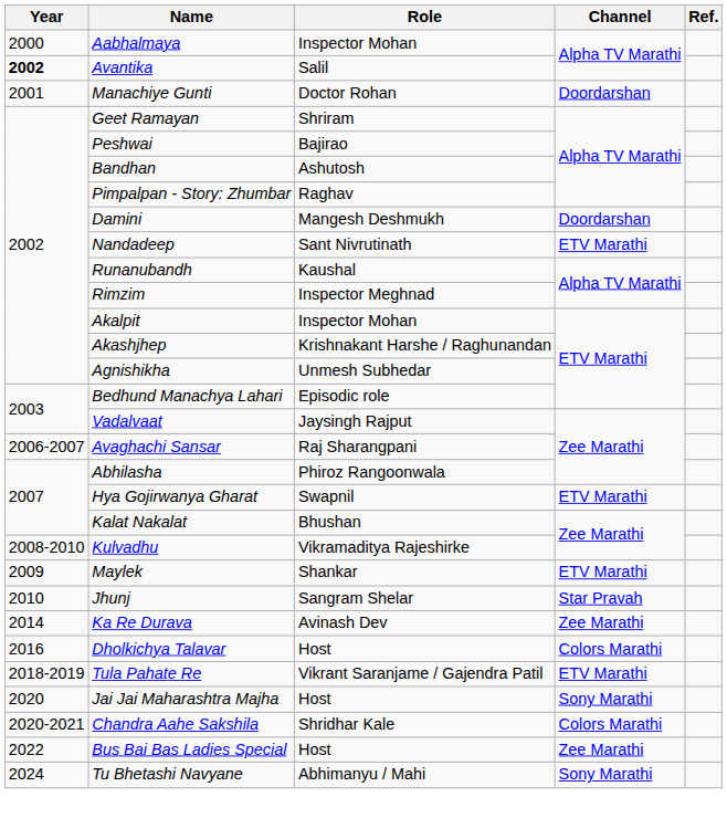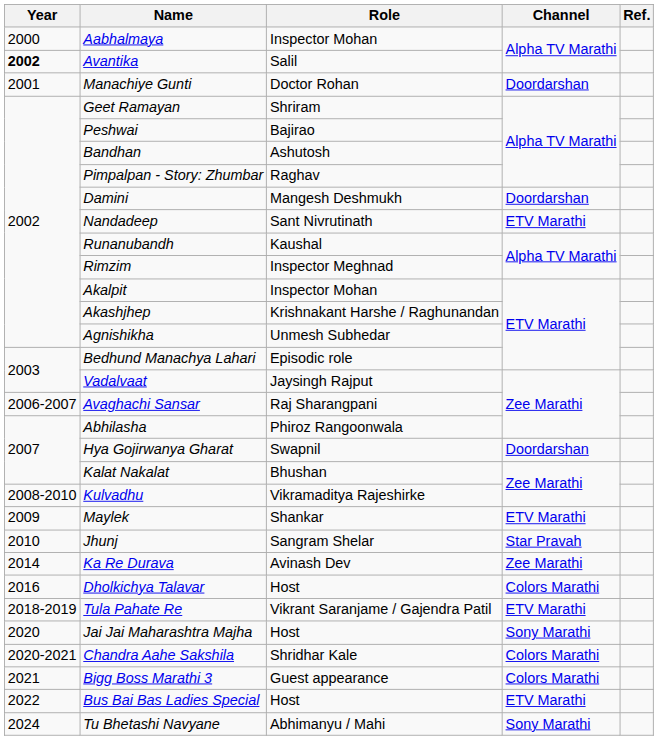Hya Gojirwanya Gharat | Channel: ETV Marathi -> Doordarshan
+ row: 2021 | Bigg Boss Marathi 3 | Guest appearance | Colors Marathi
Bus Bai Bas Ladies Special | Channel: Zee Marathi -> ETV Marathi
